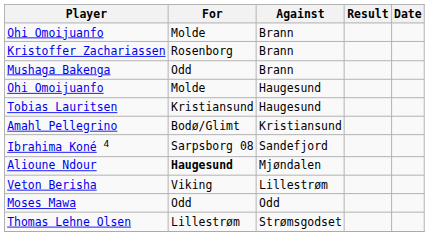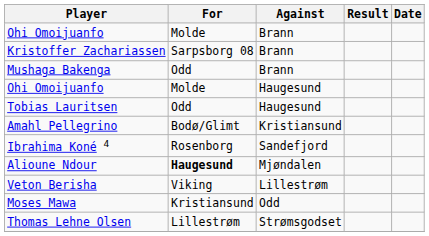Kristoffer Zachariassen | For: Rosenborg -> Sarpsborg 08
Tobias Lauritsen | For: Kristiansund -> Odd
Ibrahima Koné 4 | For: Sarpsborg 08 -> Rosenborg
Moses Mawa | For: Odd -> Kristiansund
